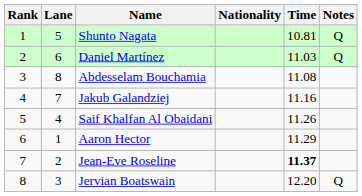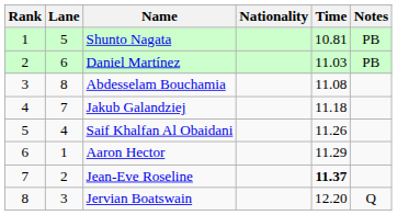Shunto Nagata | Notes: Q -> PB
Daniel Martínez | Notes: Q -> PB
Jakub Galandziej | Time: 11.16 -> 11.18
